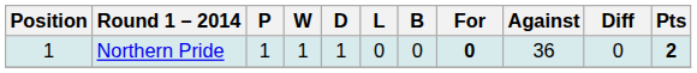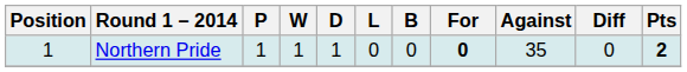Northern Pride | Against: 36 -> 35
